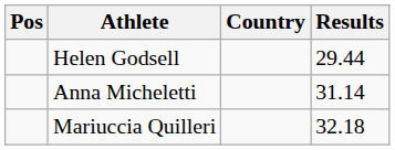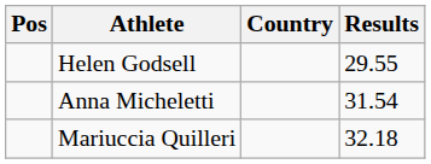Helen Godsell | Results: 29.44 -> 29.55
Anna Micheletti | Results: 31.14 -> 31.54
